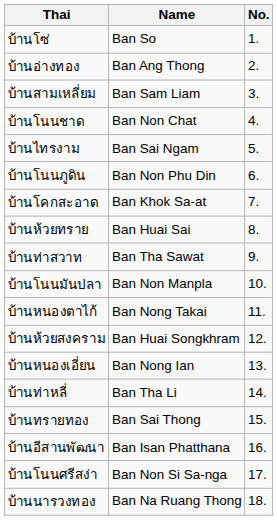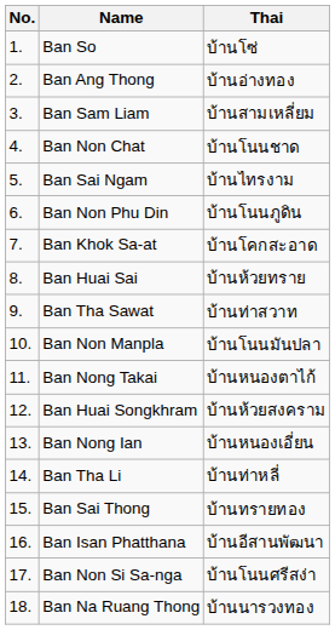columns swapped: No. <-> Thai
